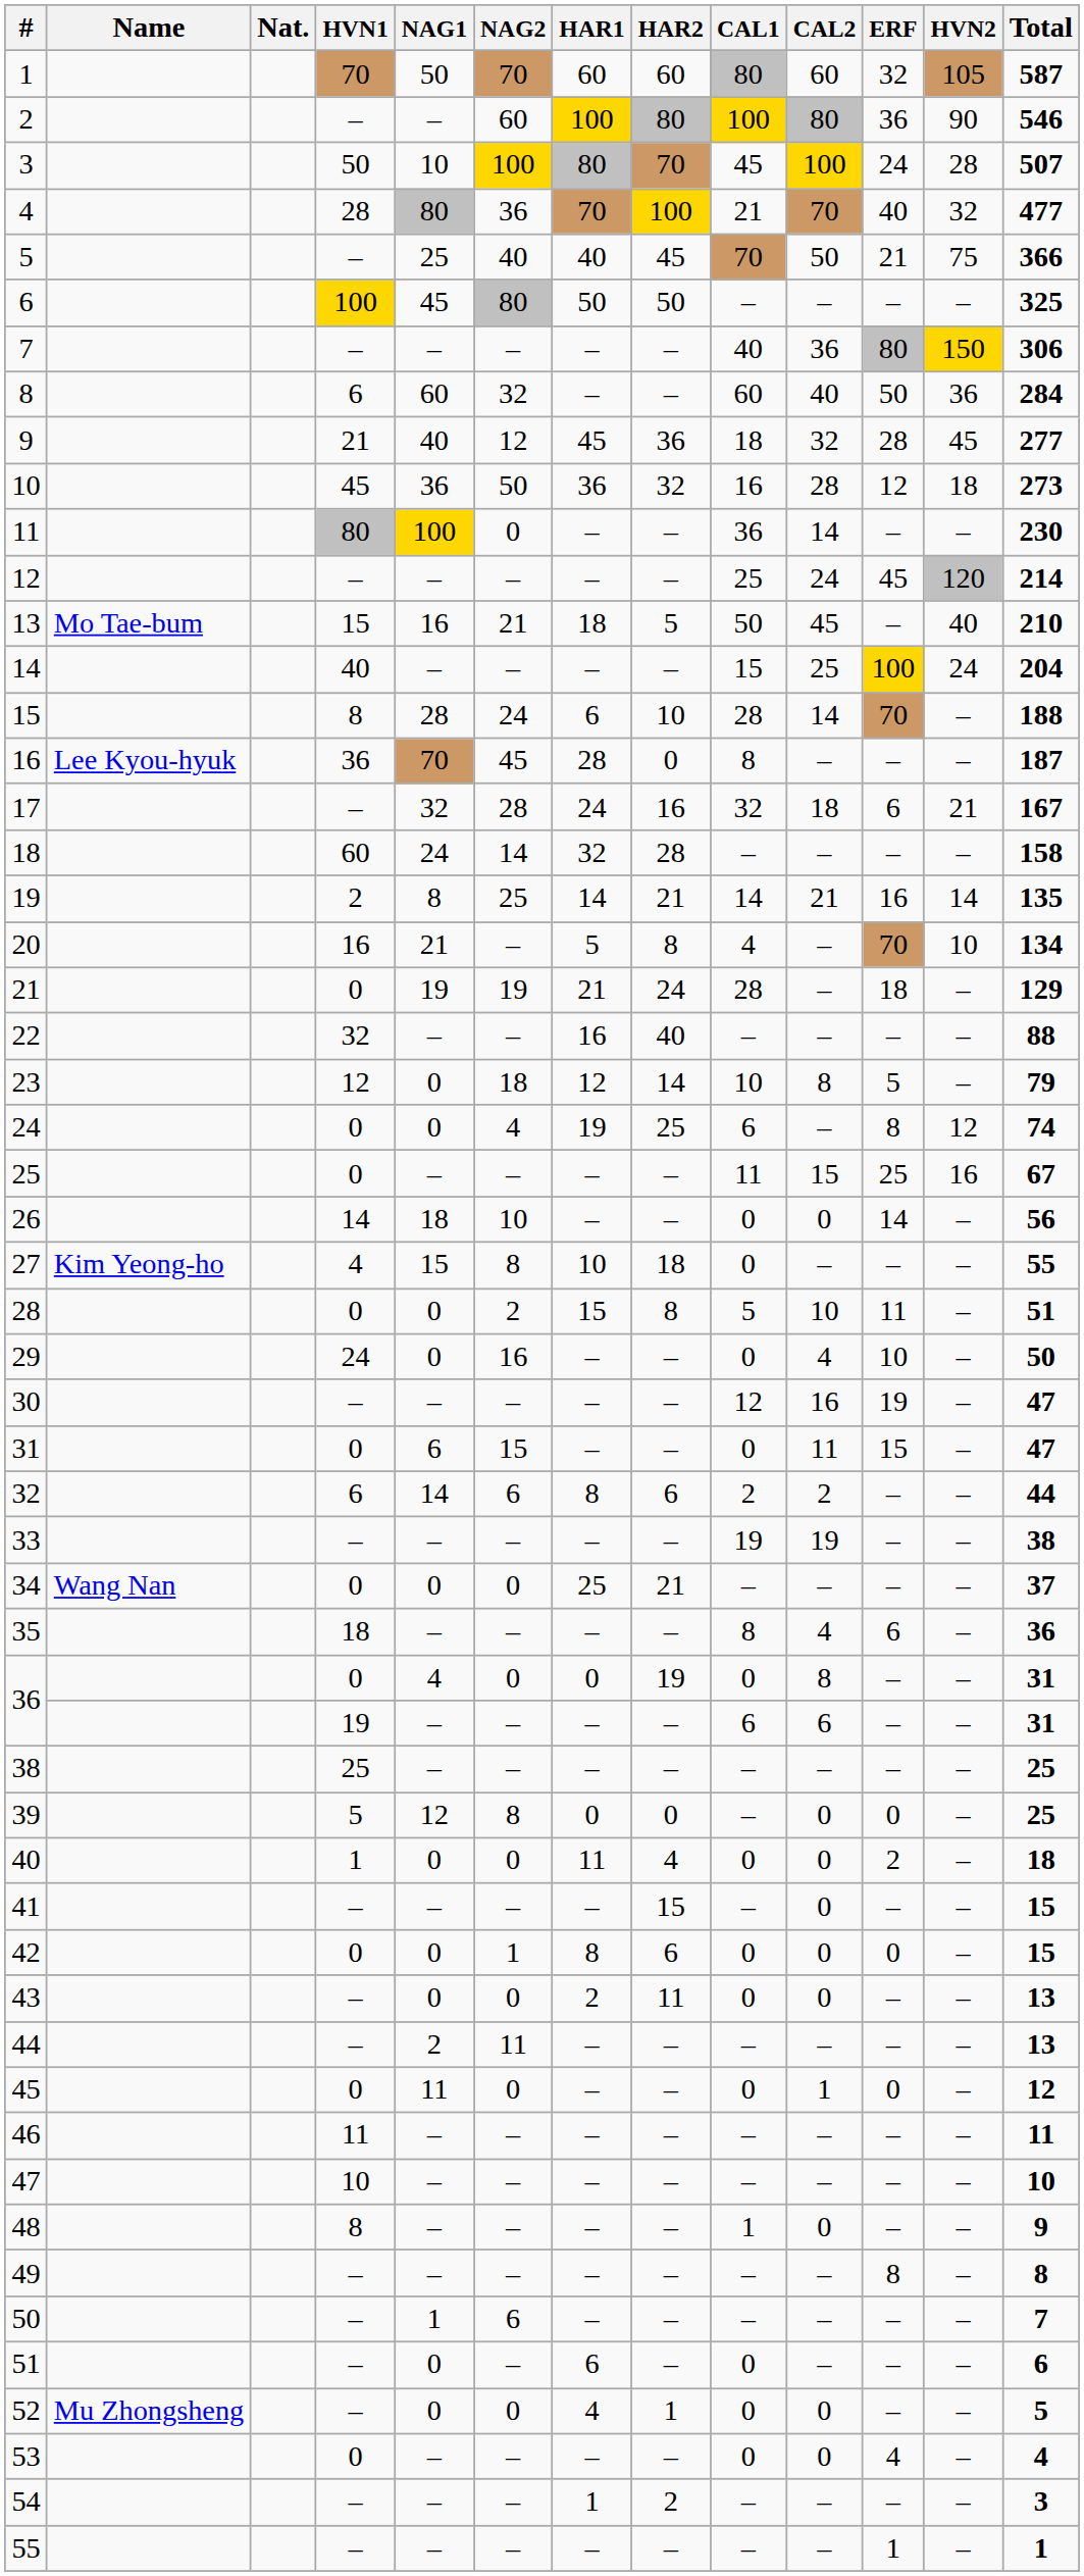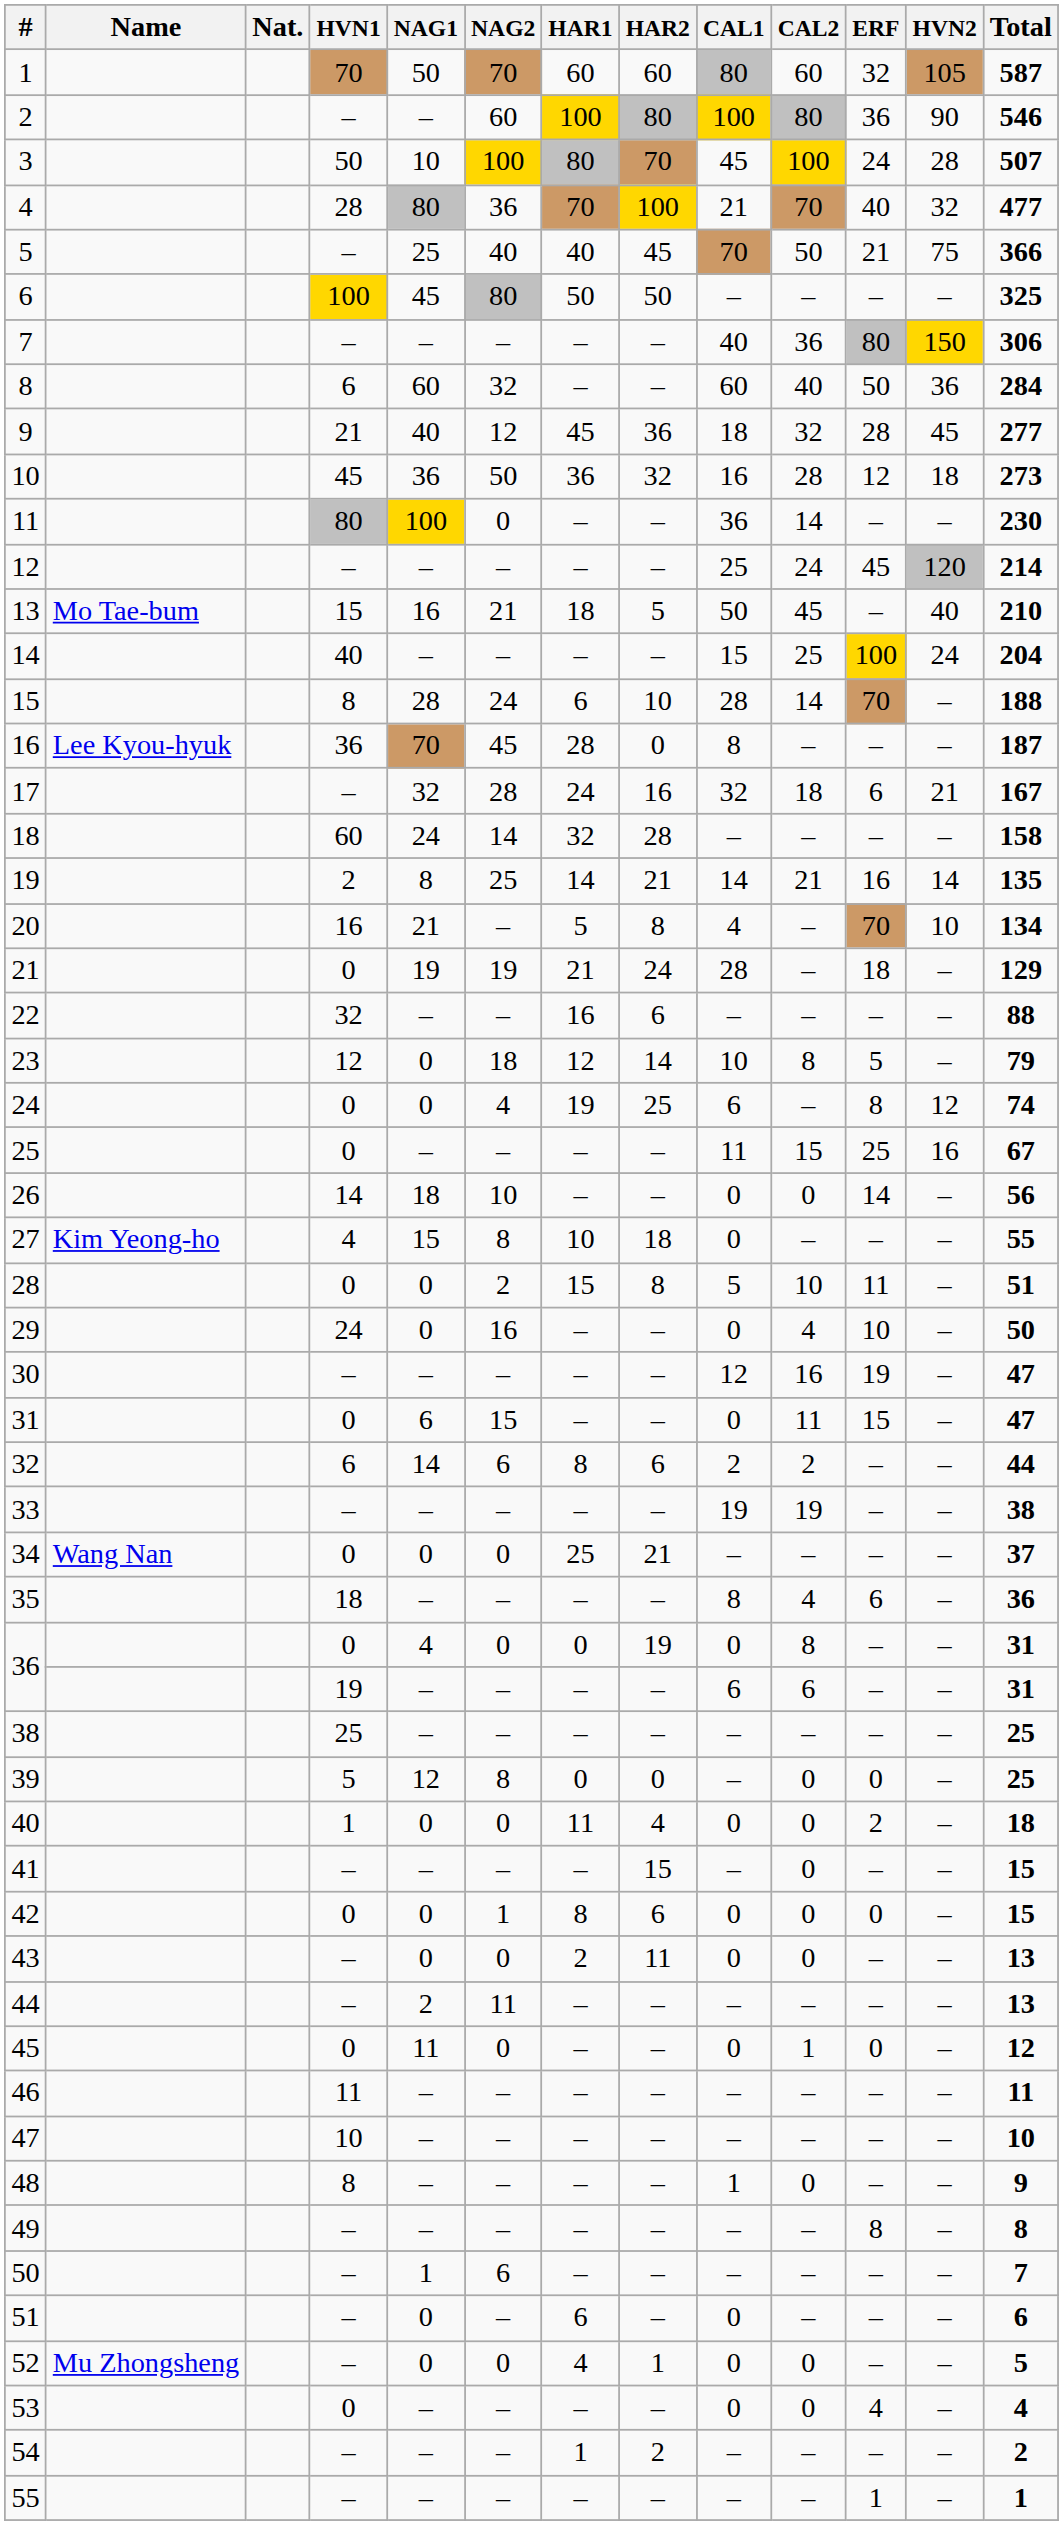22 | HAR2: 40 -> 6
54 | Total: 3 -> 2
